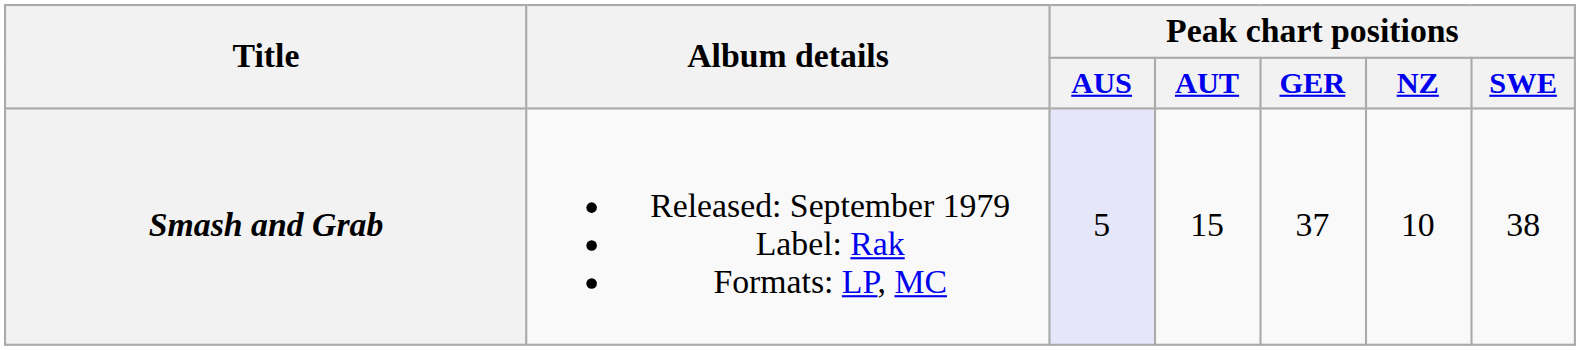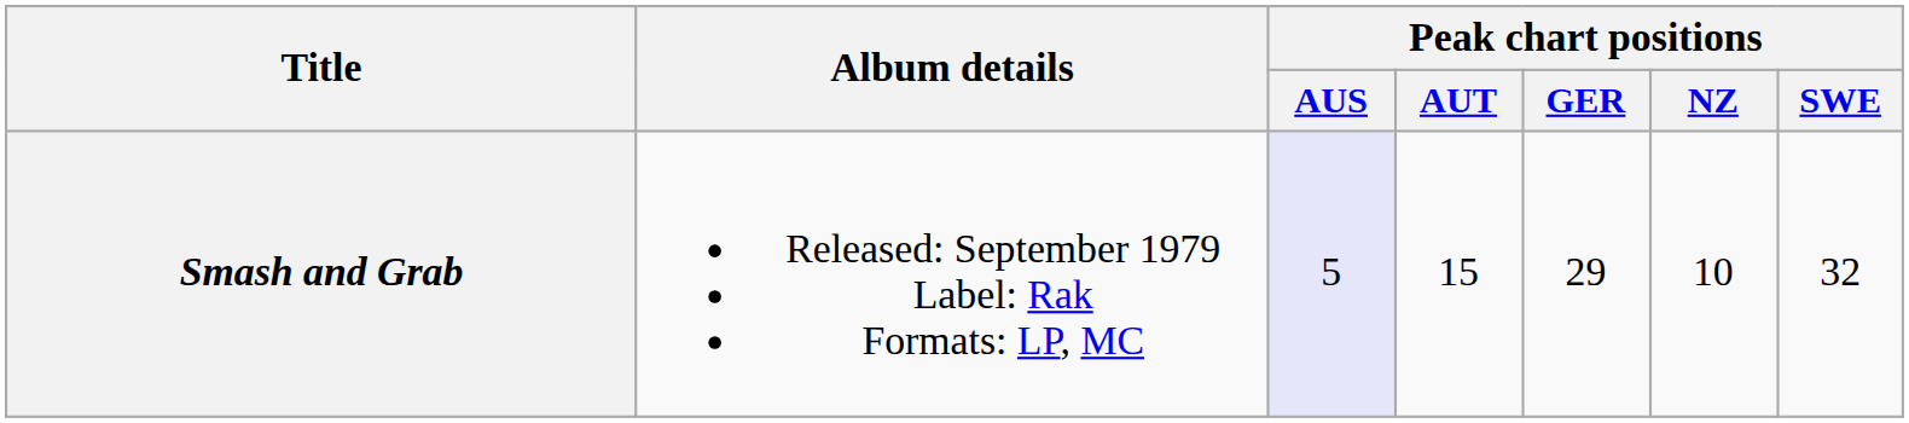Smash and Grab | Peak chart positions / GER: 37 -> 29
Smash and Grab | Peak chart positions / SWE: 38 -> 32
